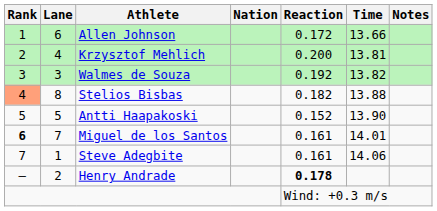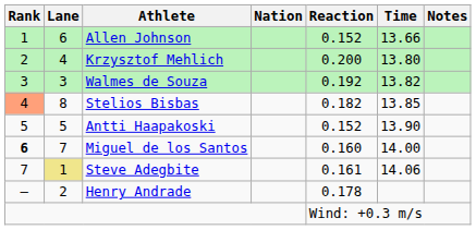Allen Johnson | Reaction: 0.172 -> 0.152
Krzysztof Mehlich | Time: 13.81 -> 13.80
Stelios Bisbas | Time: 13.88 -> 13.85
Miguel de los Santos | Reaction: 0.161 -> 0.160
Miguel de los Santos | Time: 14.01 -> 14.00
Steve Adegbite | Lane: no background -> khaki background
Henry Andrade | Reaction: bold -> normal
